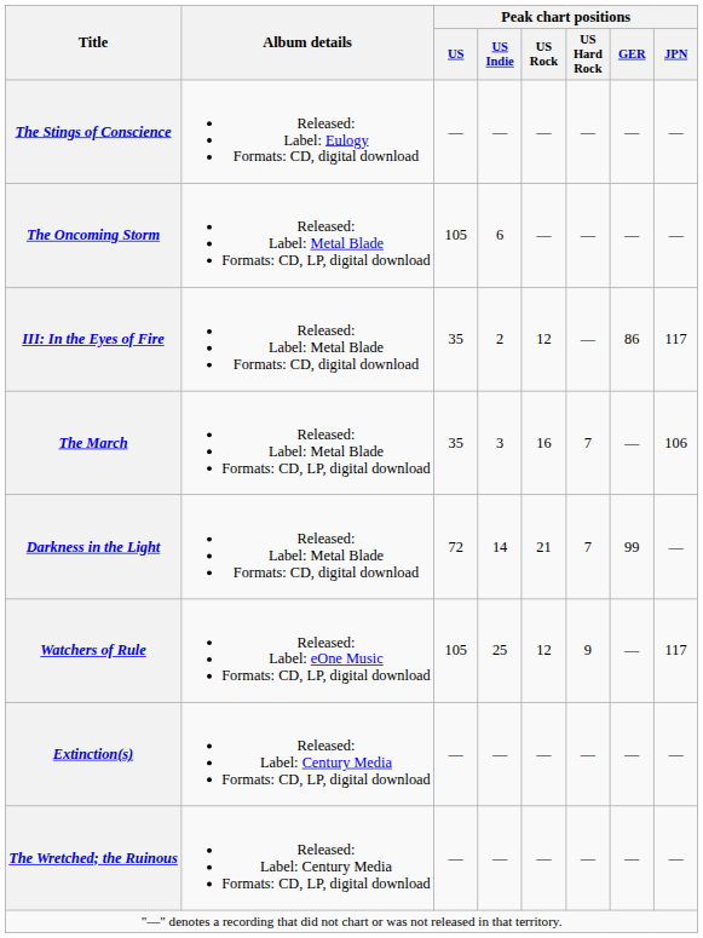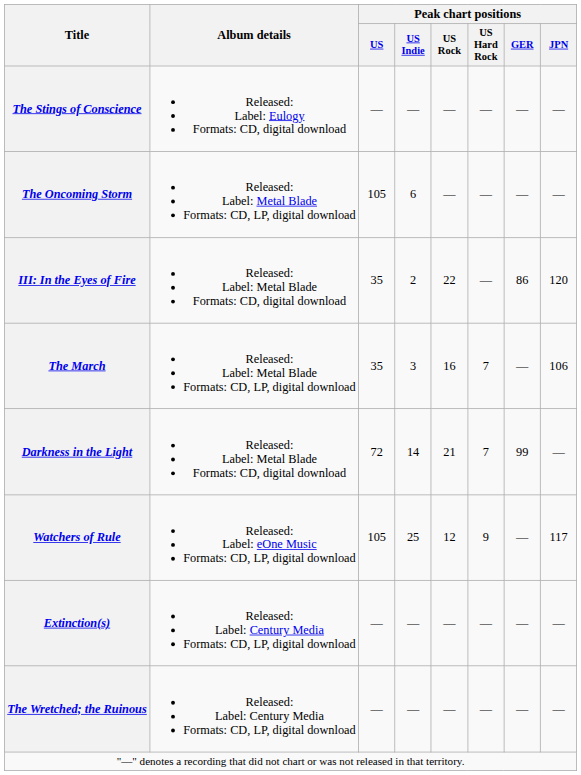III: In the Eyes of Fire | Peak chart positions / US Rock: 12 -> 22
III: In the Eyes of Fire | Peak chart positions / JPN: 117 -> 120
